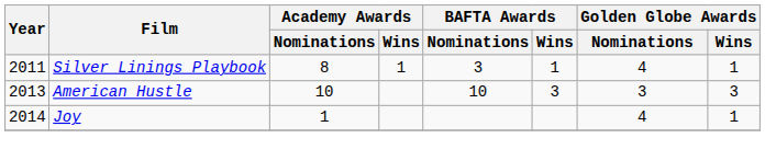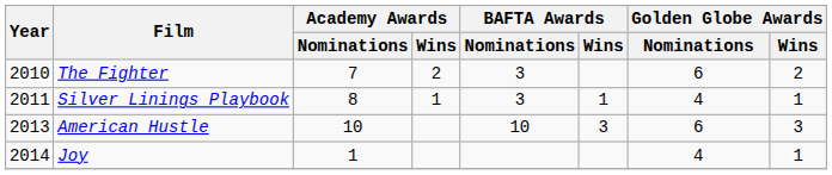+ row: 2010 | The Fighter | 7 | 2 | 3 | 6 | 2
American Hustle | Golden Globe Awards / Nominations: 3 -> 6
